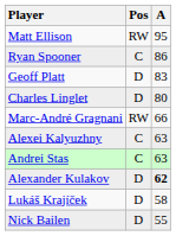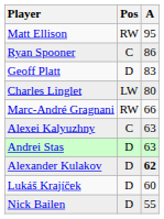Charles Linglet | Pos: D -> LW
Andrei Stas | Pos: C -> D
Lukáš Krajíček | A: 58 -> 60
